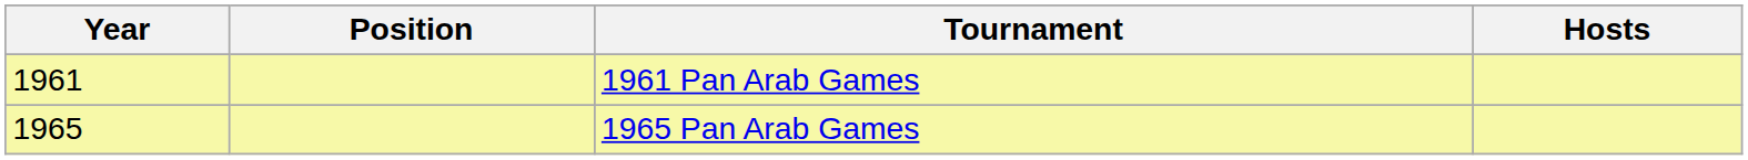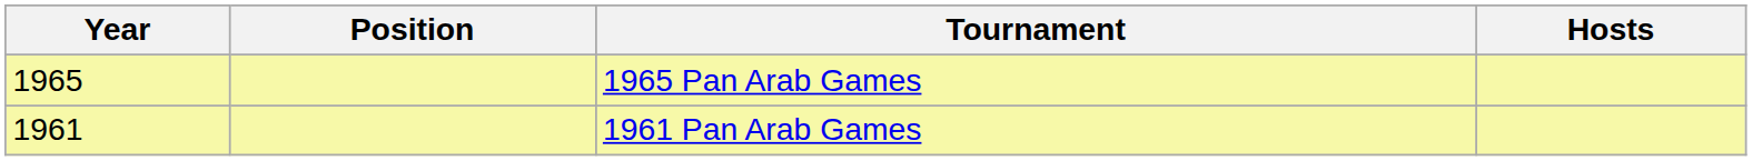rows swapped: 1961 Pan Arab Games <-> 1965 Pan Arab Games
